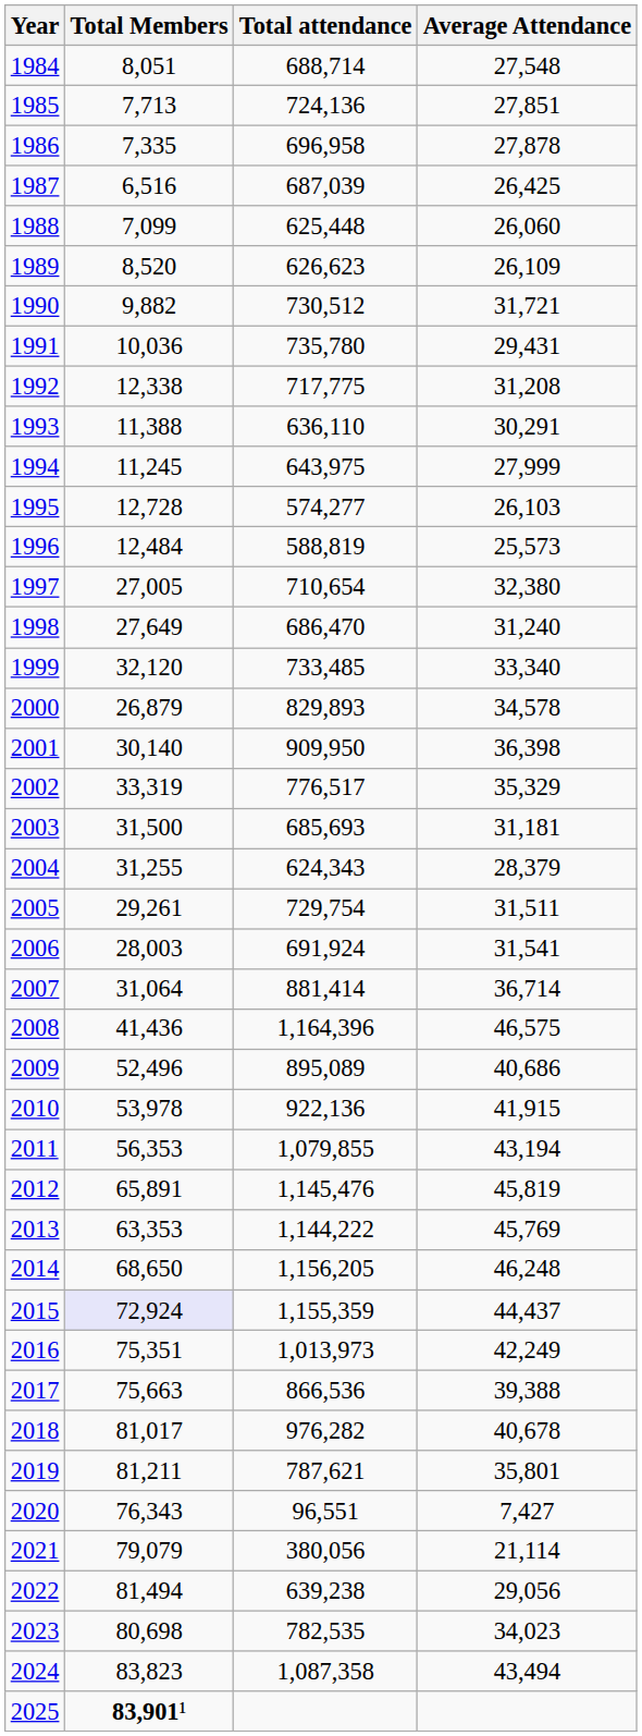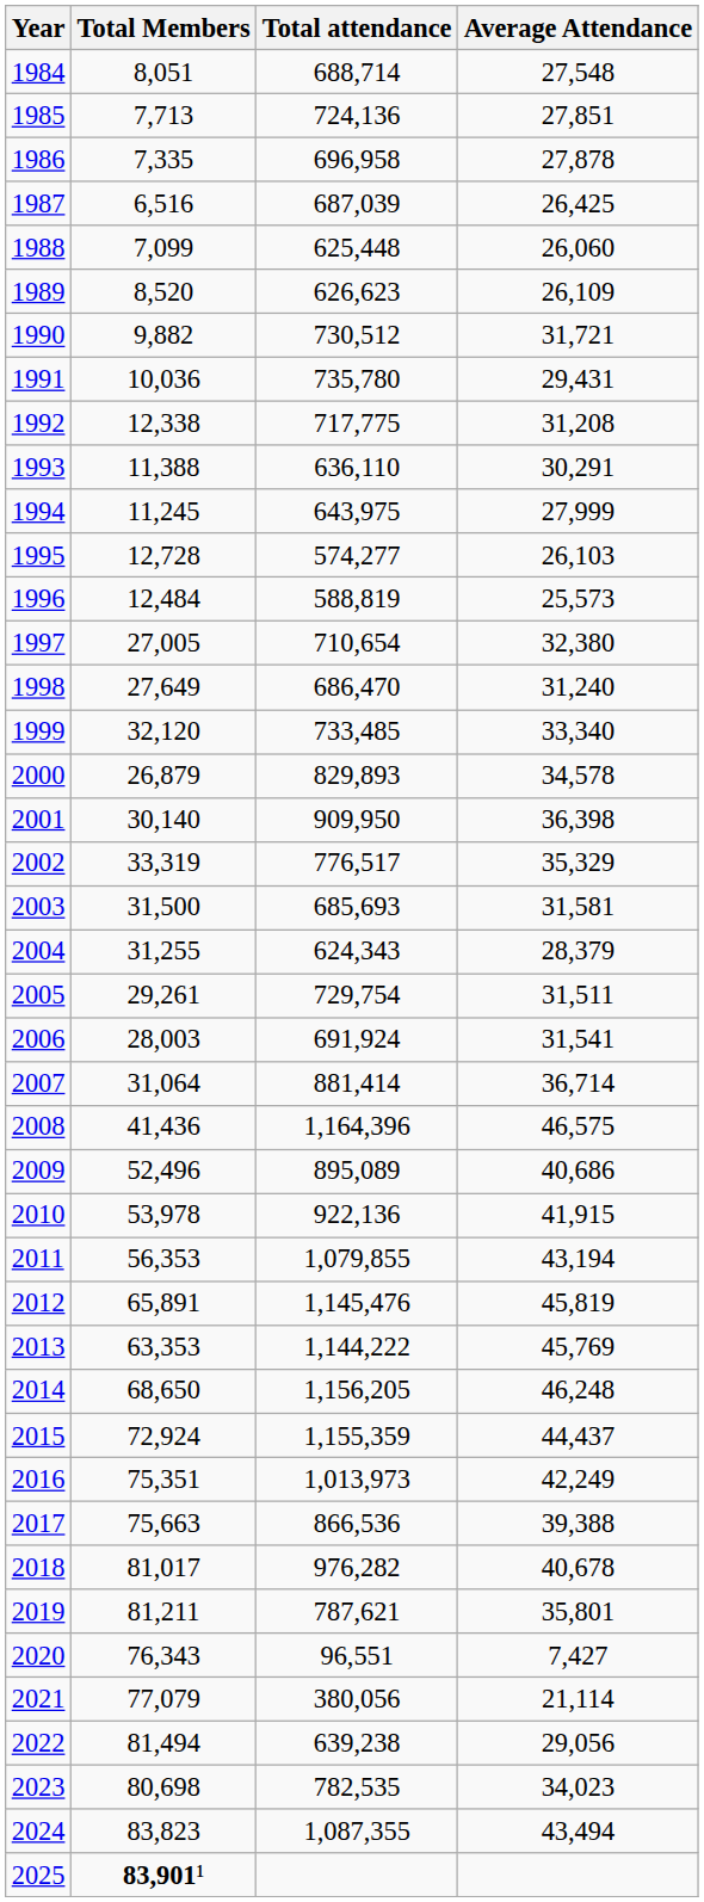2003 | Average Attendance: 31,181 -> 31,581
2015 | Total Members: lavender background -> no background
2021 | Total Members: 79,079 -> 77,079
2024 | Total attendance: 1,087,358 -> 1,087,355
